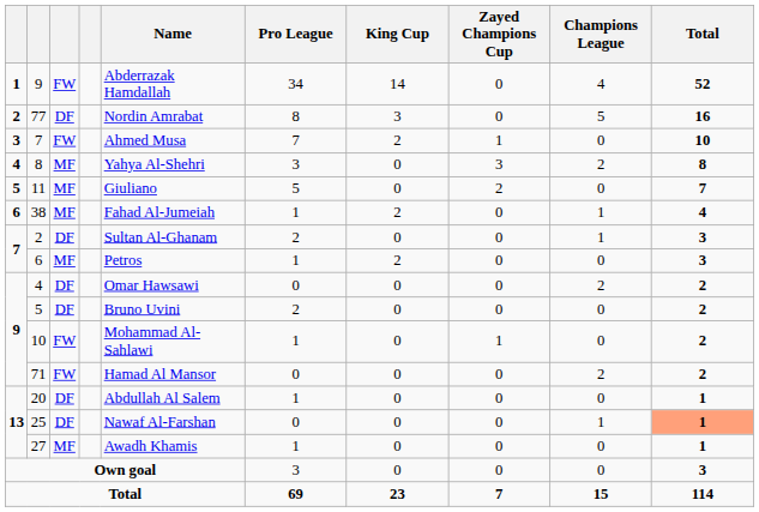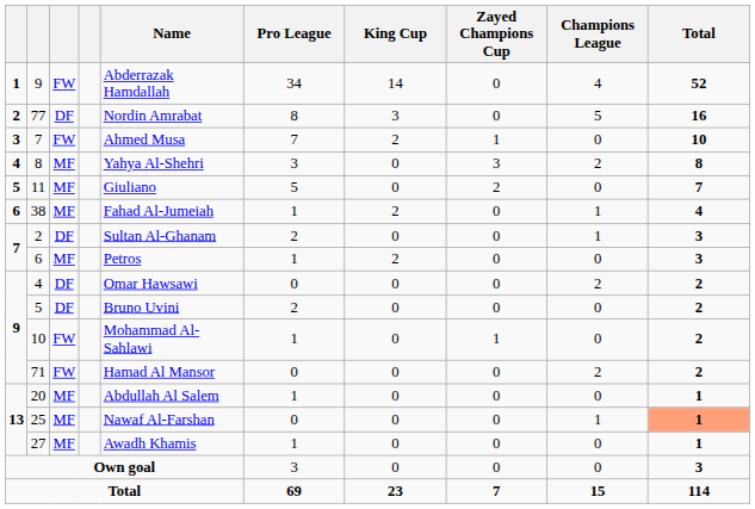20 | column 3: DF -> MF
25 | column 3: DF -> MF
